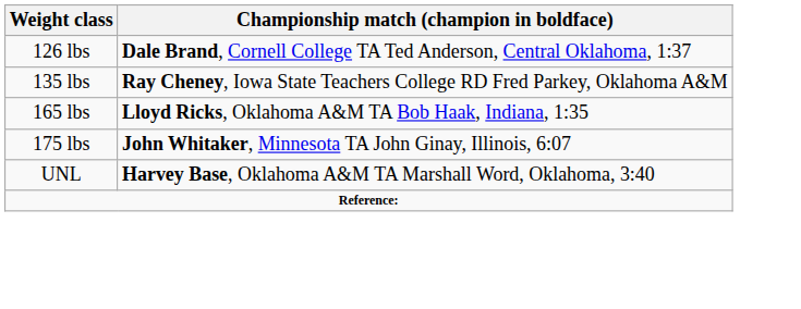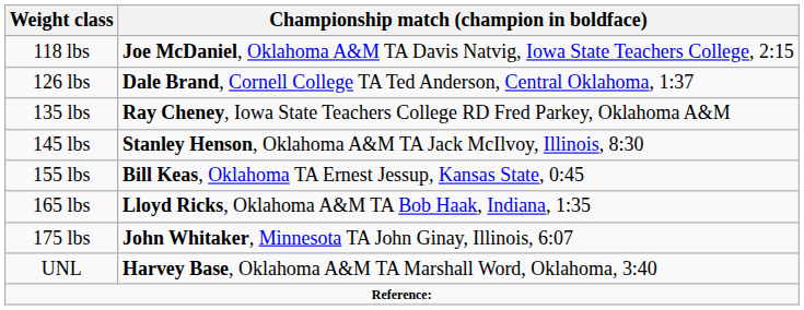+ row: 118 lbs | Joe McDaniel, Oklahoma A&M TA Davis Natvig, Iowa State Teachers College, 2:15
+ row: 145 lbs | Stanley Henson, Oklahoma A&M TA Jack McIlvoy, Illinois, 8:30
+ row: 155 lbs | Bill Keas, Oklahoma TA Ernest Jessup, Kansas State, 0:45
